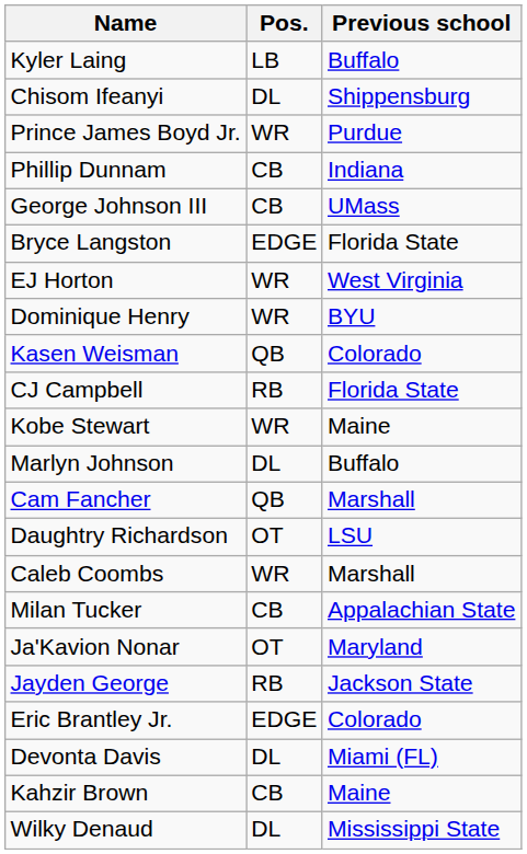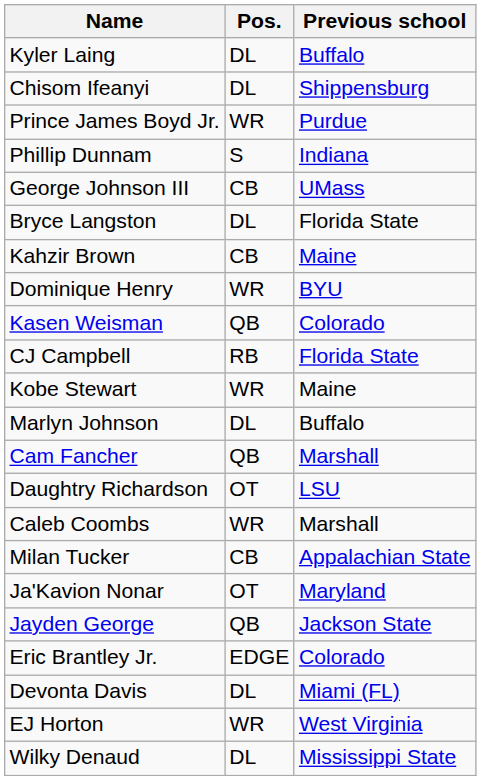Kyler Laing | Pos.: LB -> DL
Phillip Dunnam | Pos.: CB -> S
Bryce Langston | Pos.: EDGE -> DL
rows swapped: Kahzir Brown <-> EJ Horton
Jayden George | Pos.: RB -> QB
